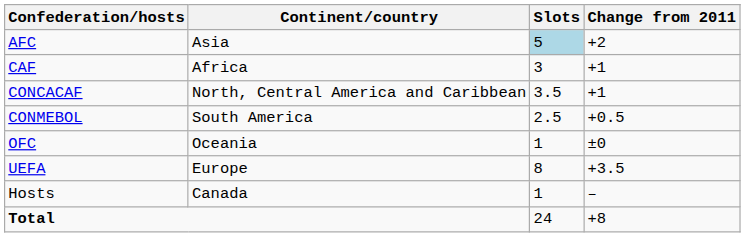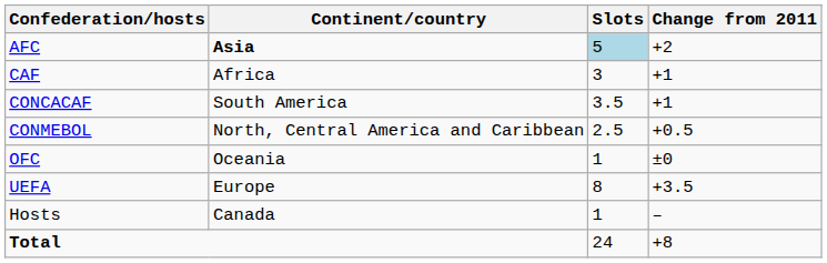AFC | Continent/country: normal -> bold
CONCACAF | Continent/country: North, Central America and Caribbean -> South America
CONMEBOL | Continent/country: South America -> North, Central America and Caribbean
